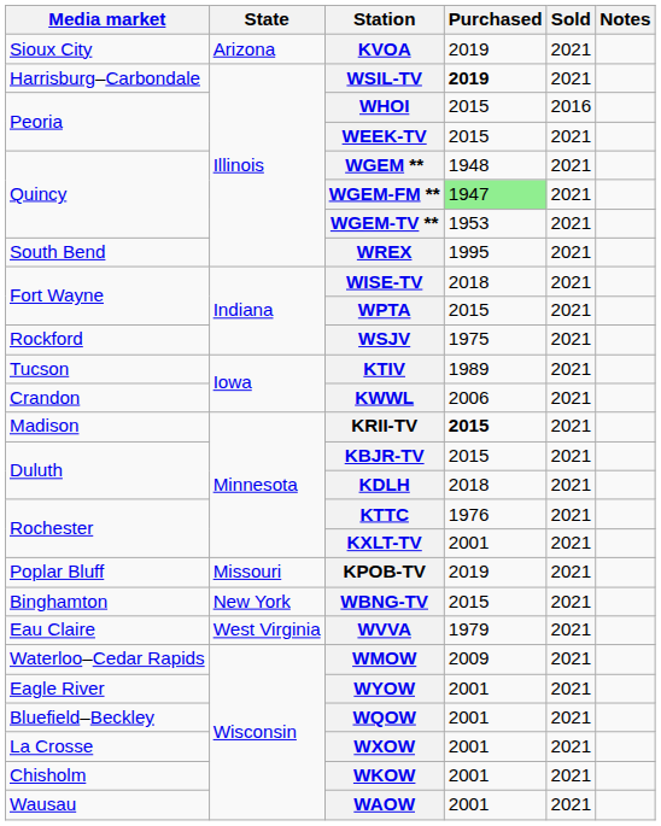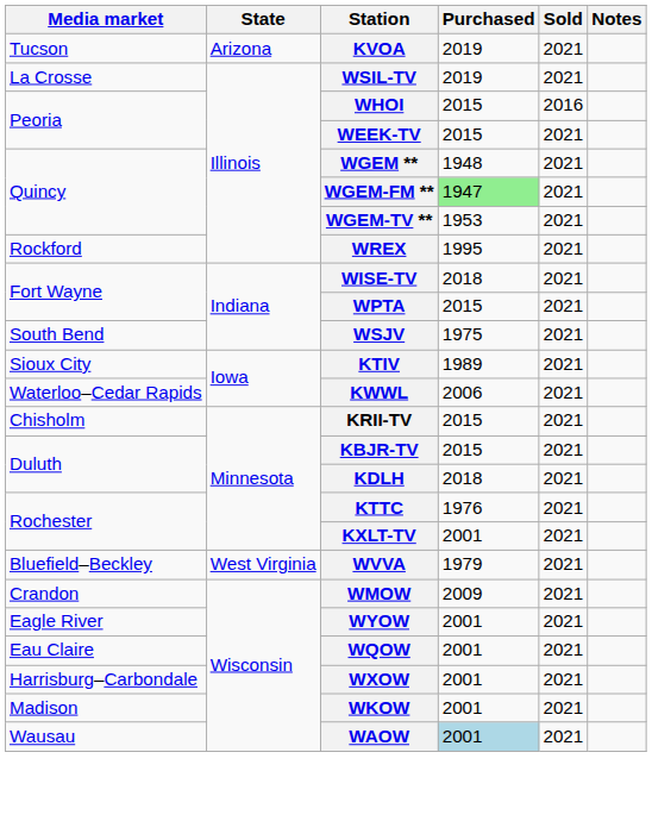KVOA | Media market: Sioux City -> Tucson
WSIL-TV | Media market: Harrisburg–Carbondale -> La Crosse
WSIL-TV | Purchased: bold -> normal
WREX | Media market: South Bend -> Rockford
WSJV | Media market: Rockford -> South Bend
KTIV | Media market: Tucson -> Sioux City
KWWL | Media market: Crandon -> Waterloo–Cedar Rapids
KRII-TV | Media market: Madison -> Chisholm
KRII-TV | Purchased: bold -> normal
- row: Poplar Bluff | Missouri | KPOB-TV | 2019 | 2021
- row: Binghamton | New York | WBNG-TV | 2015 | 2021
WVVA | Media market: Eau Claire -> Bluefield–Beckley
WMOW | Media market: Waterloo–Cedar Rapids -> Crandon
WQOW | Media market: Bluefield–Beckley -> Eau Claire
WXOW | Media market: La Crosse -> Harrisburg–Carbondale
WKOW | Media market: Chisholm -> Madison
WAOW | Purchased: no background -> lightblue background
